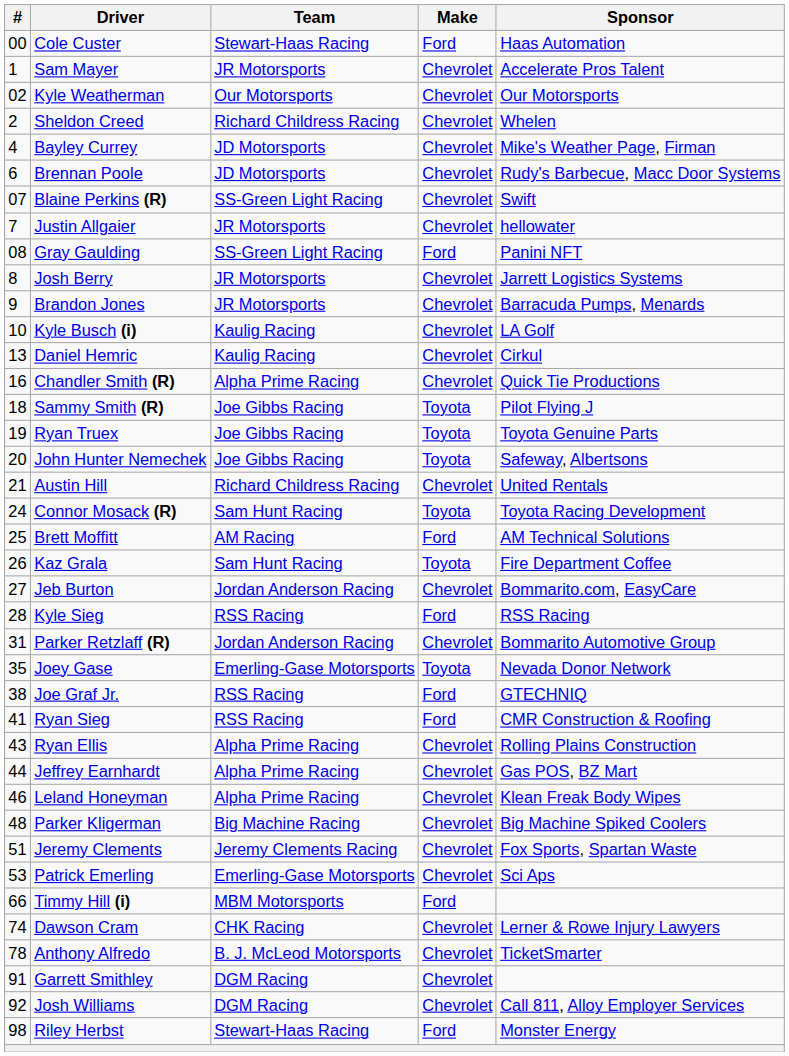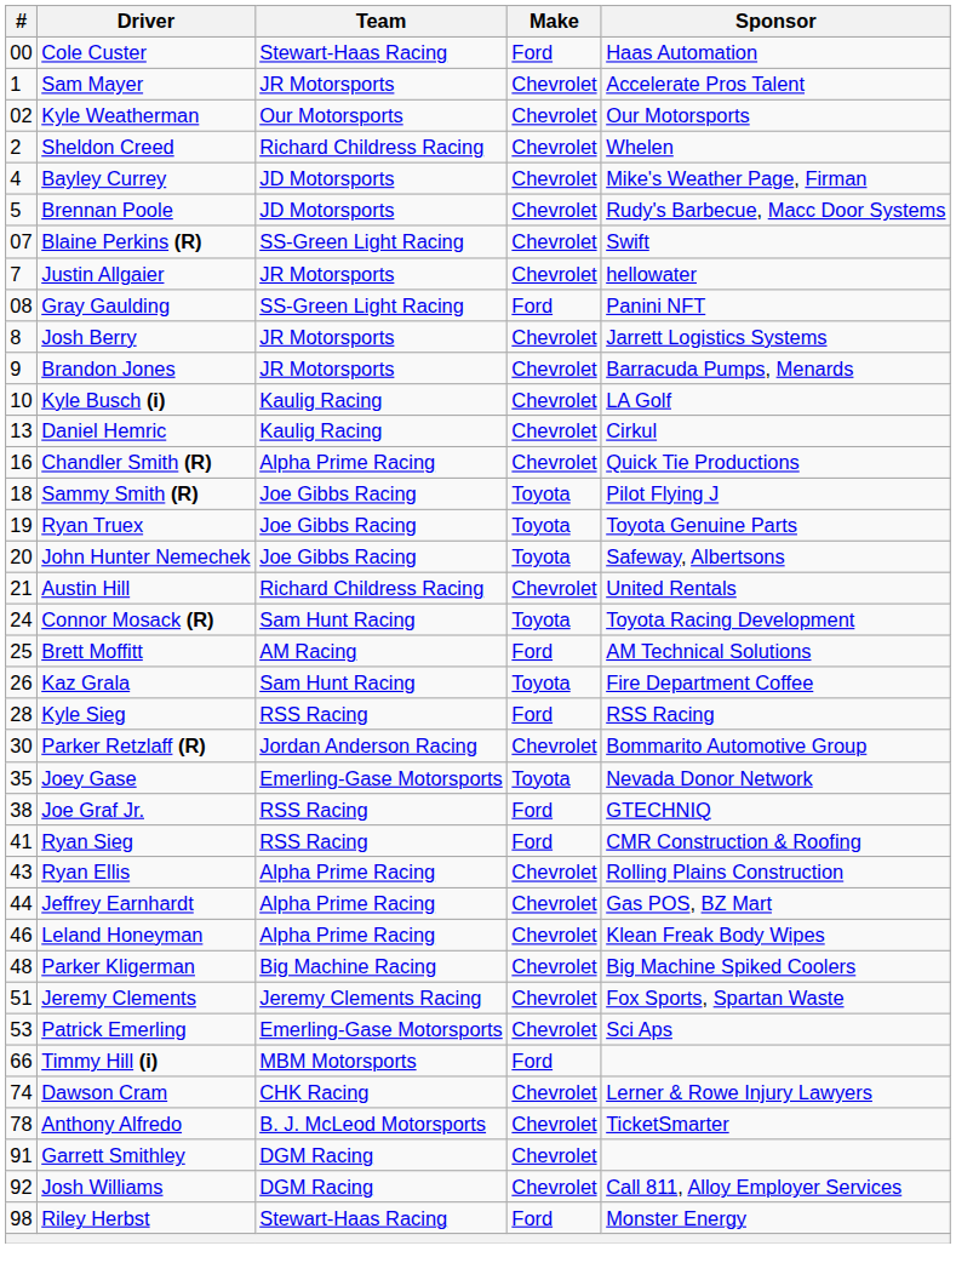Brennan Poole | #: 6 -> 5
- row: 27 | Jeb Burton | Jordan Anderson Racing | Chevrolet | Bommarito.com, EasyCare
Parker Retzlaff (R) | #: 31 -> 30
